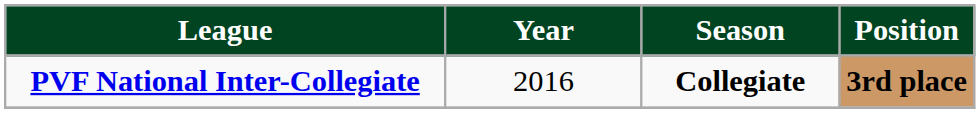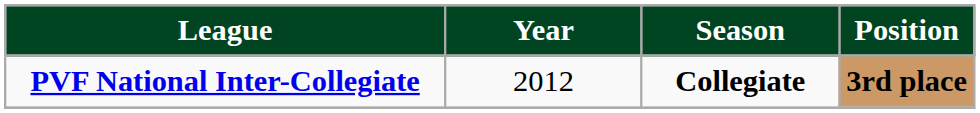PVF National Inter-Collegiate | column 2: 2016 -> 2012
